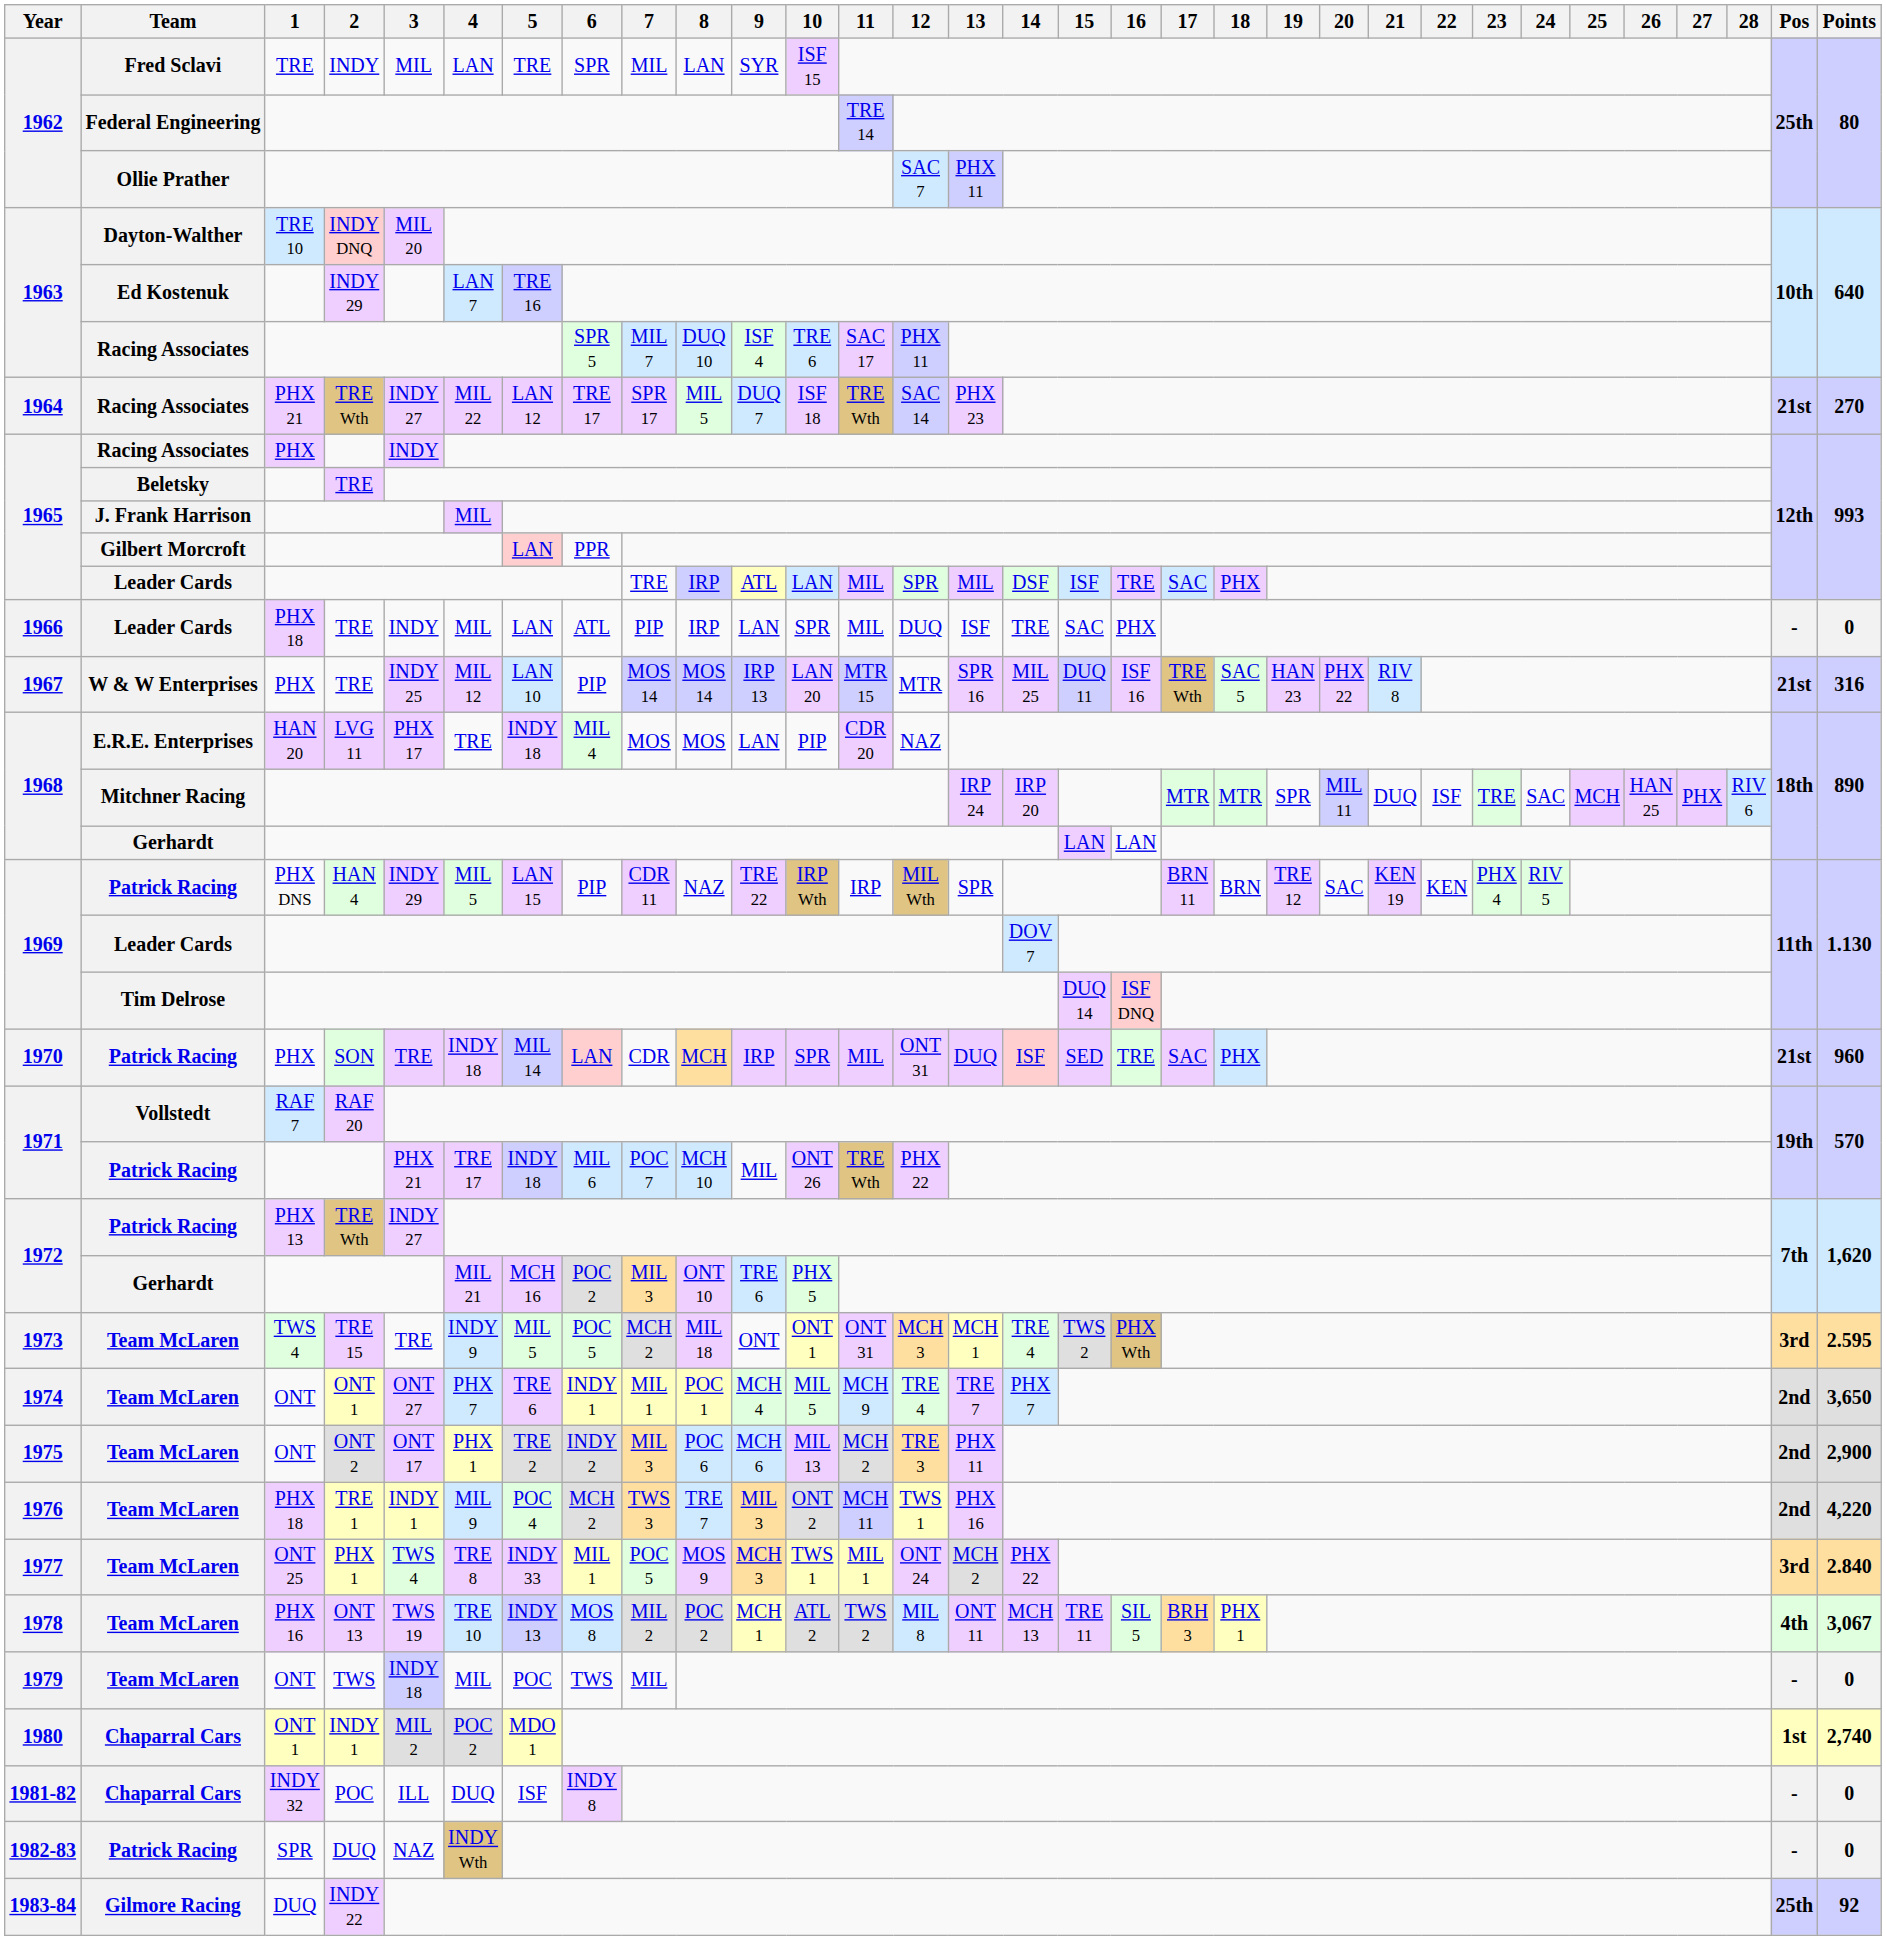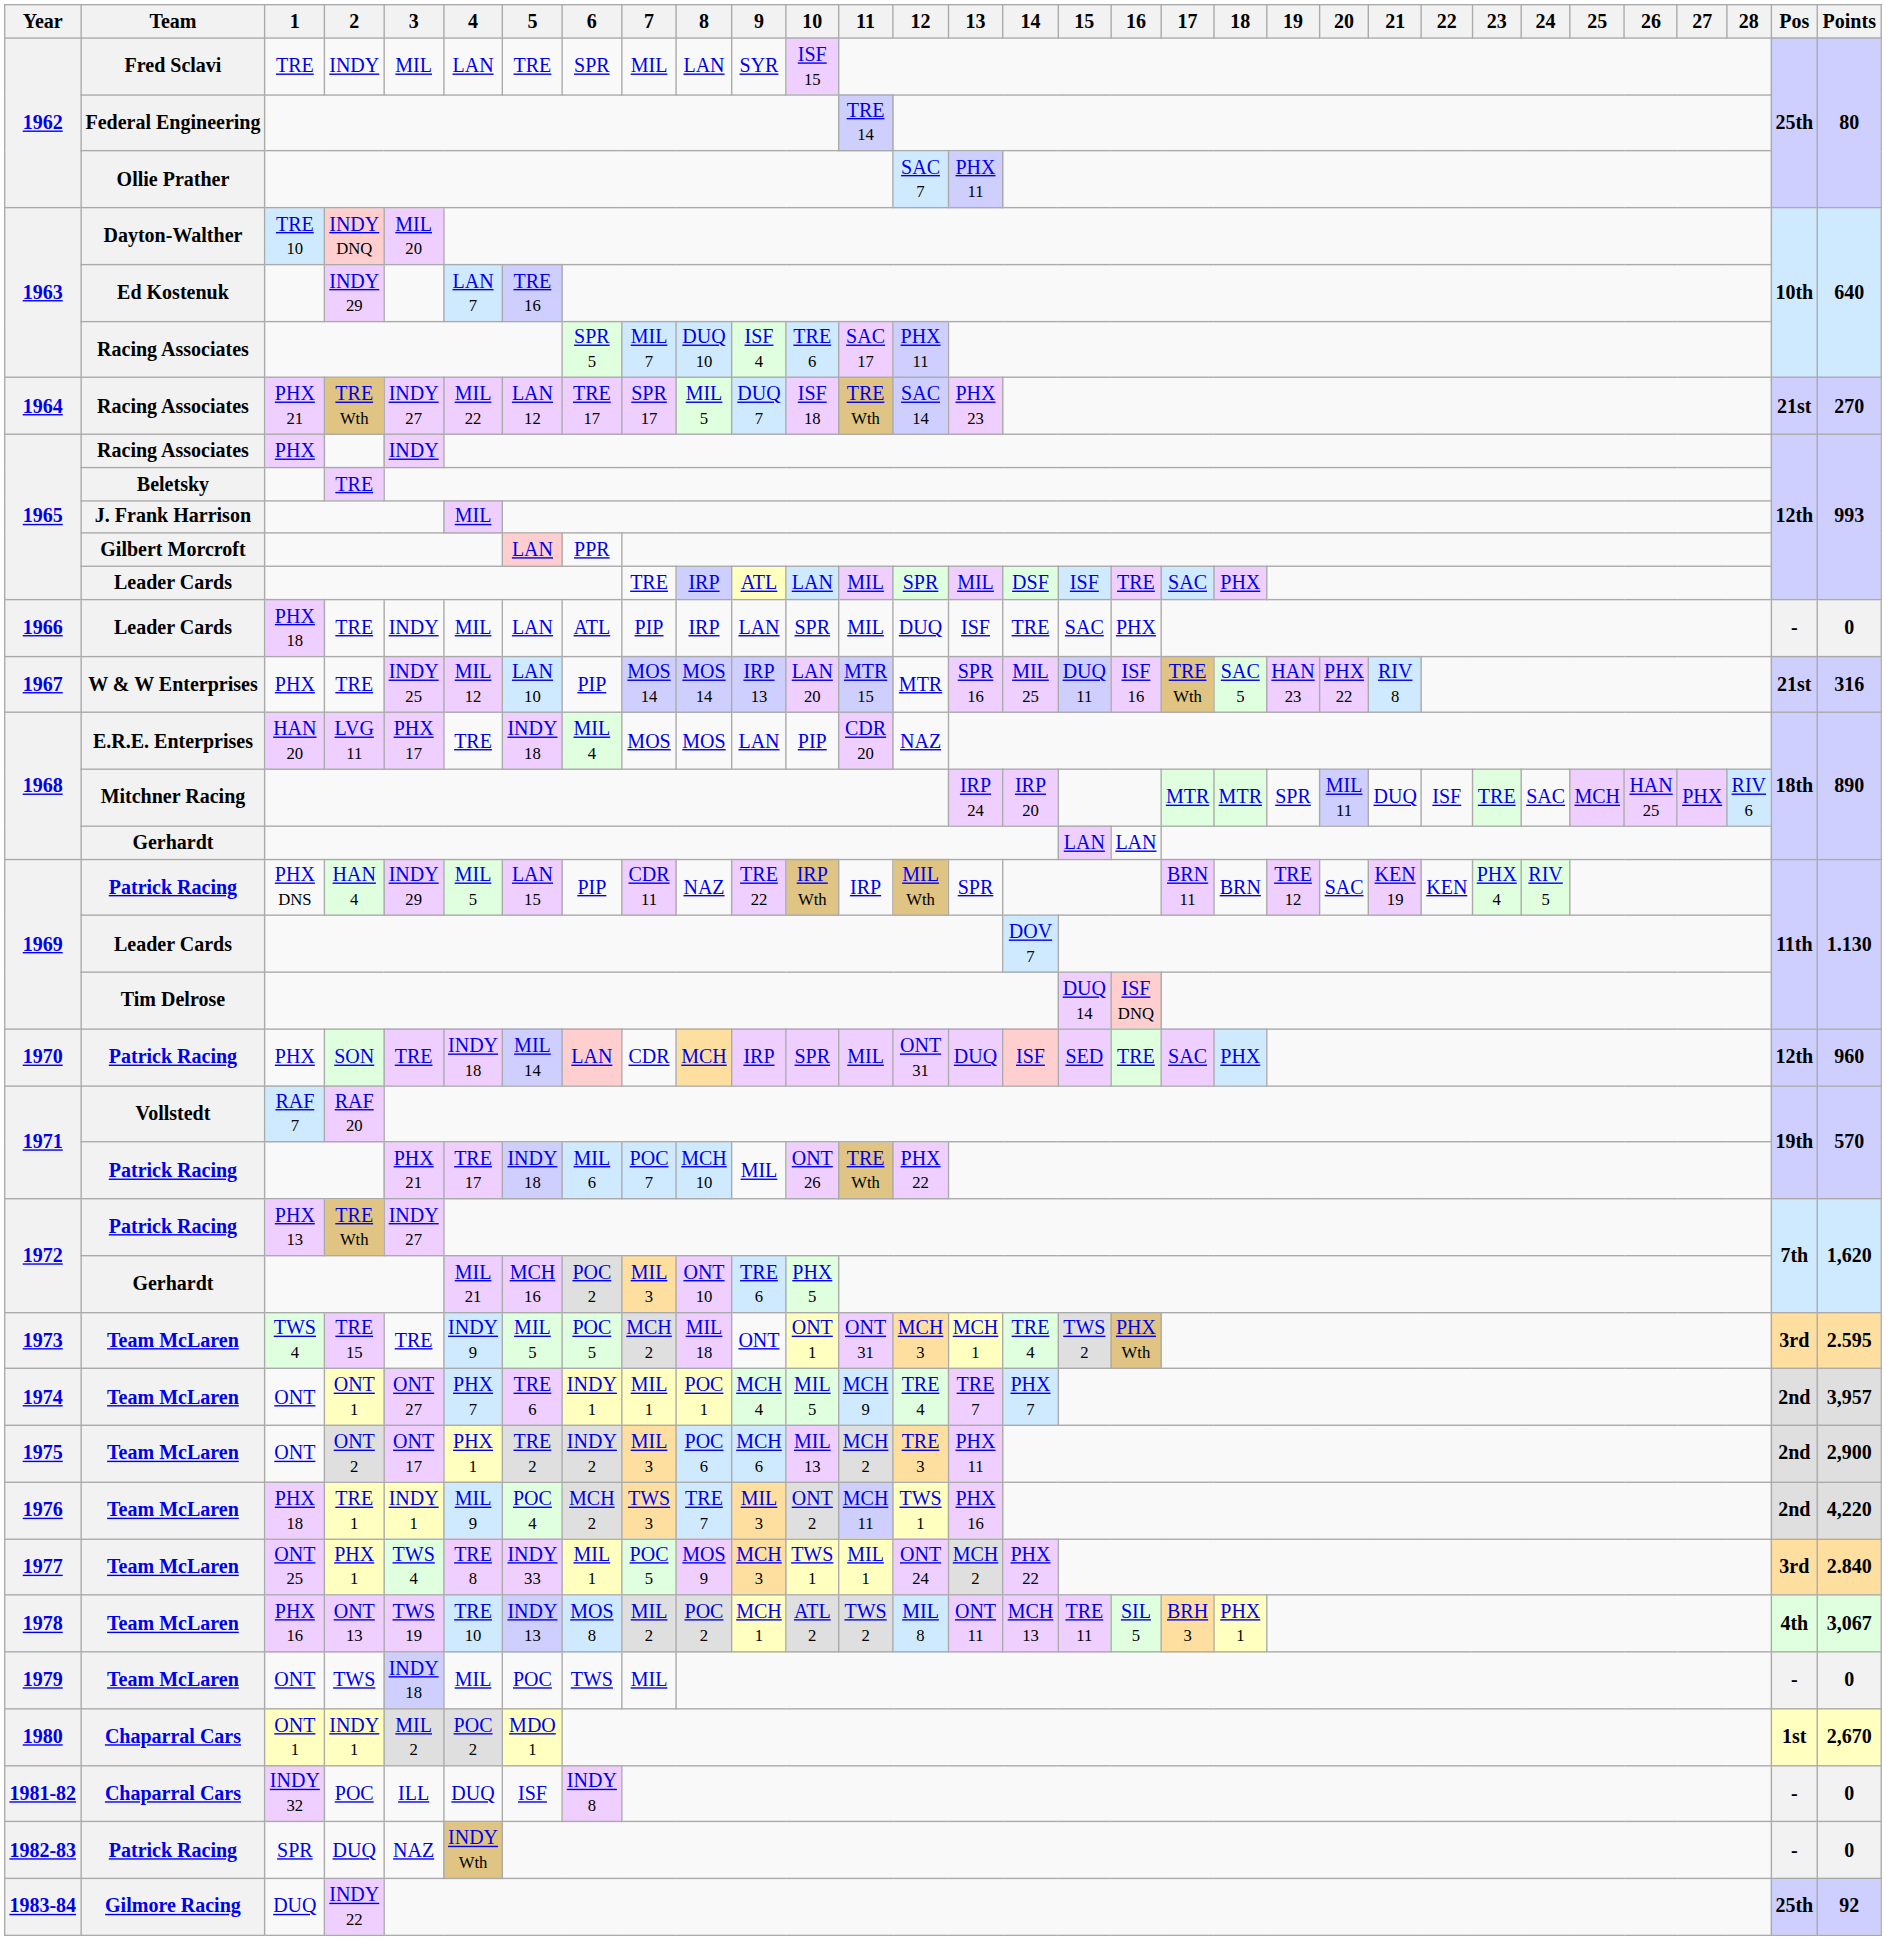1970 | Pos: 21st -> 12th
1974 | Points: 3,650 -> 3,957
1980 | Points: 2,740 -> 2,670
